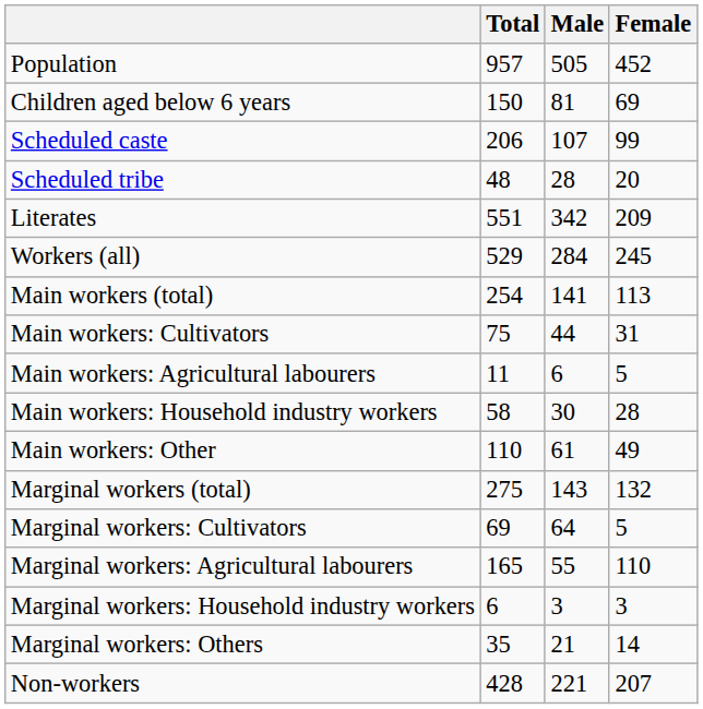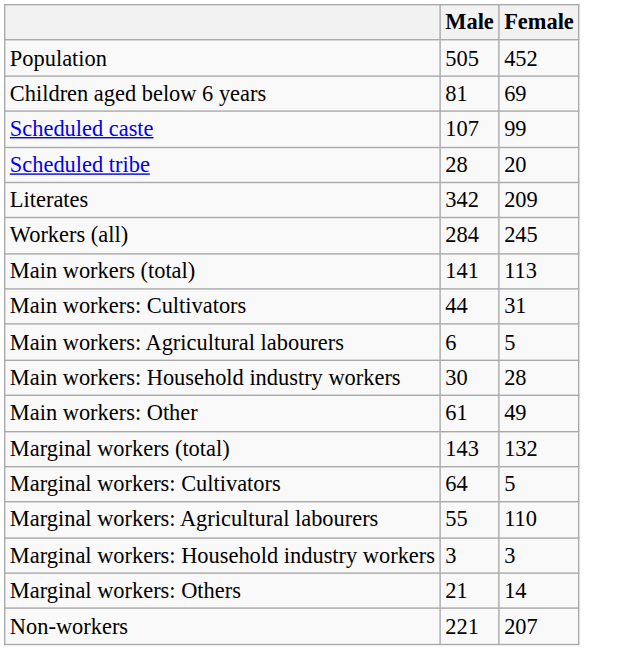- column: Total | 957 | 150 | 206 | 48 | 551 | 529 | 254 | 75 | 11 | 58 | 110 | 275 | 69 | 165 | 6 | 35 | 428
